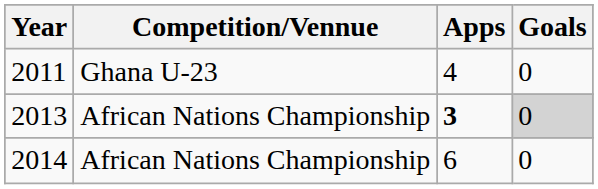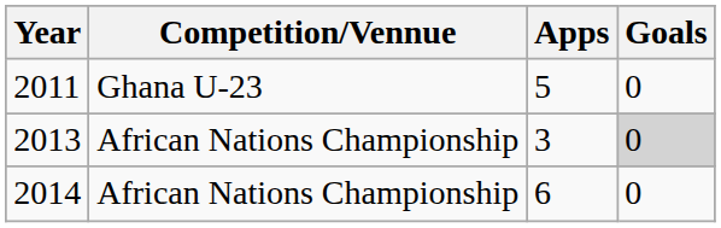2011 | Apps: 4 -> 5
2013 | Apps: bold -> normal
